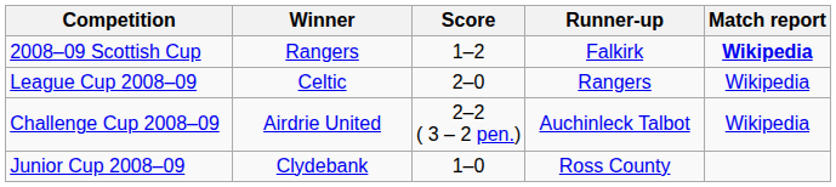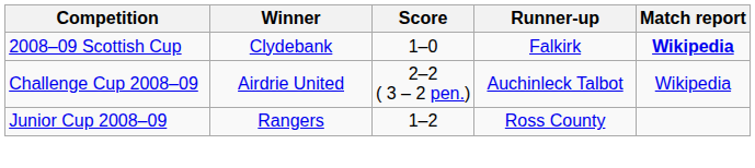2008–09 Scottish Cup | Winner: Rangers -> Clydebank
2008–09 Scottish Cup | Score: 1–2 -> 1–0
- row: League Cup 2008–09 | Celtic | 2–0 | Rangers | Wikipedia
Junior Cup 2008–09 | Winner: Clydebank -> Rangers
Junior Cup 2008–09 | Score: 1–0 -> 1–2
